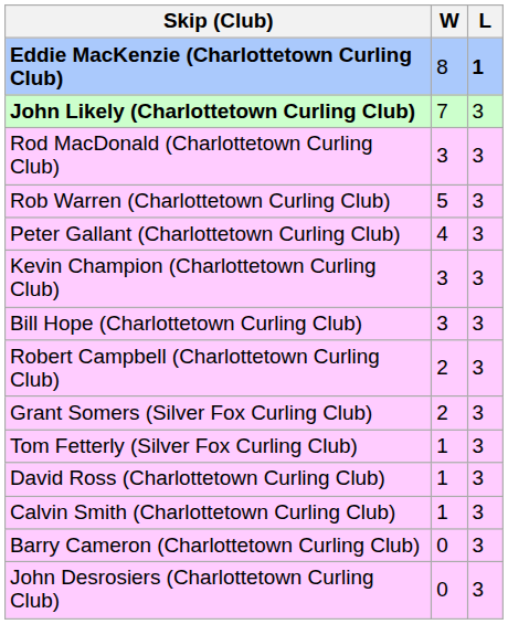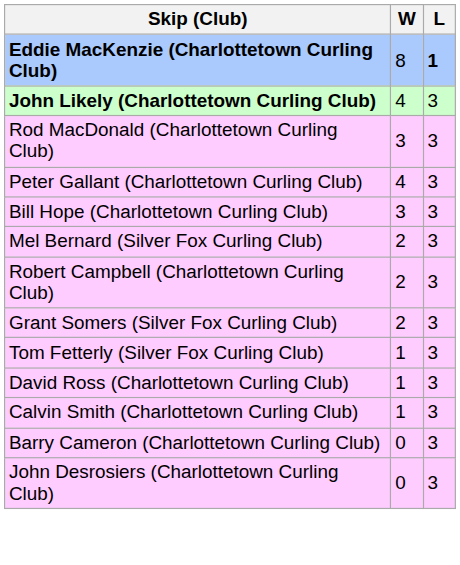John Likely (Charlottetown Curling Club) | W: 7 -> 4
- row: Rob Warren (Charlottetown Curling Club) | 5 | 3
- row: Kevin Champion (Charlottetown Curling Club) | 3 | 3
+ row: Mel Bernard (Silver Fox Curling Club) | 2 | 3
